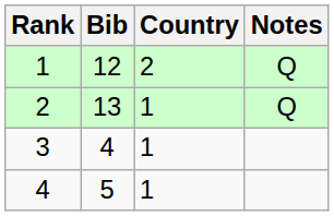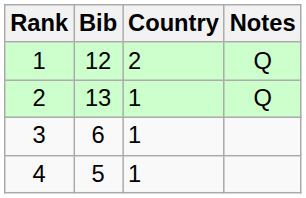3 | Bib: 4 -> 6
